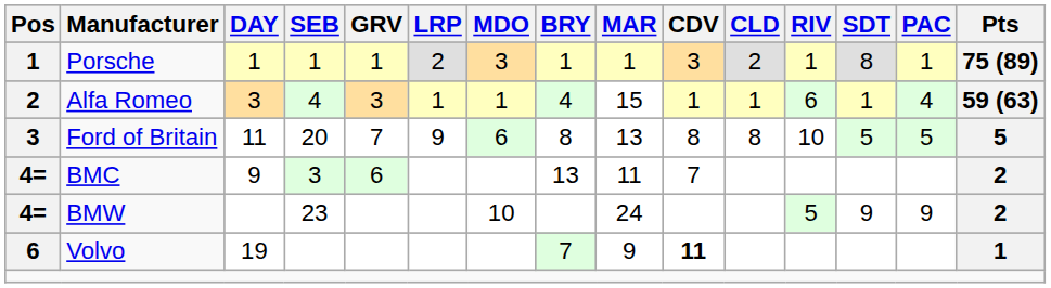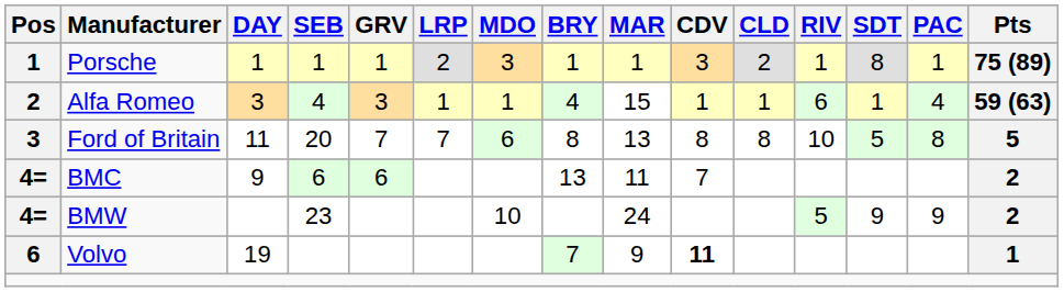Ford of Britain | LRP: 9 -> 7
Ford of Britain | PAC: 5 -> 8
BMC | SEB: 3 -> 6
